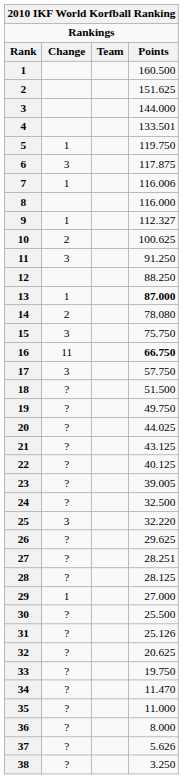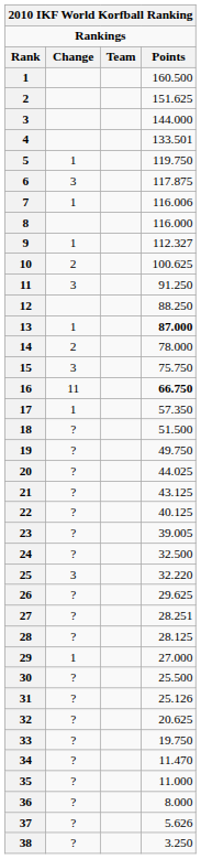14 | Points: 78.080 -> 78.000
17 | Change: 3 -> 1
17 | Points: 57.750 -> 57.350
